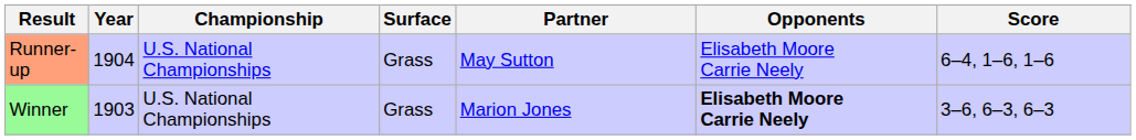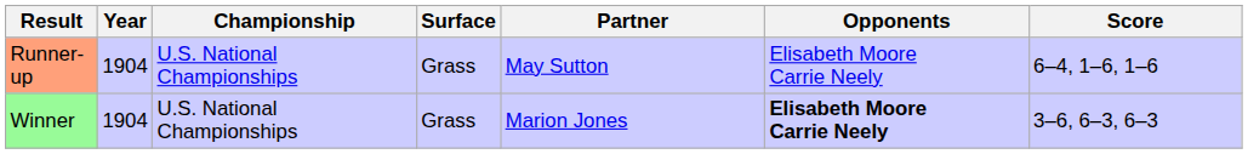Winner | Year: 1903 -> 1904
